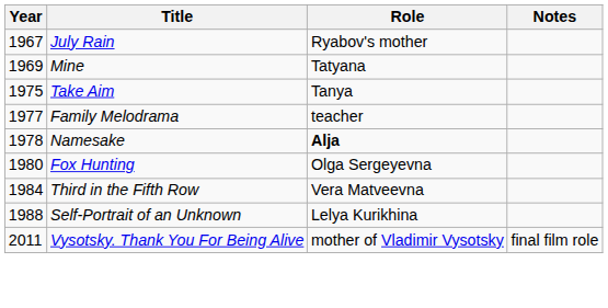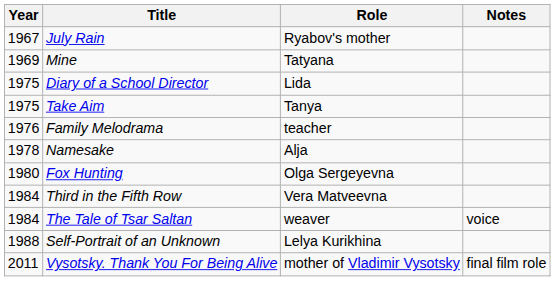+ row: 1975 | Diary of a School Director | Lida
Family Melodrama | Year: 1977 -> 1976
Namesake | Role: bold -> normal
+ row: 1984 | The Tale of Tsar Saltan | weaver | voice
